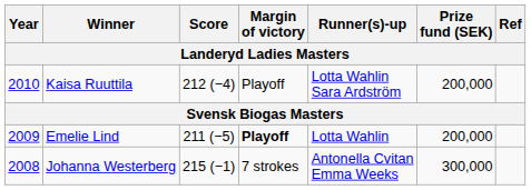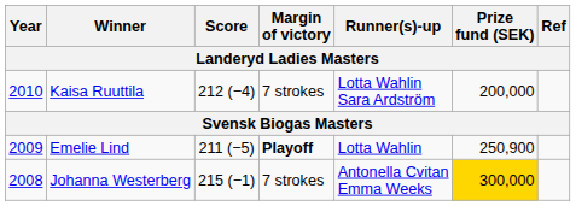Kaisa Ruuttila | Margin of victory: Playoff -> 7 strokes
Emelie Lind | Prize fund (SEK): 200,000 -> 250,900
Johanna Westerberg | Prize fund (SEK): no background -> gold background
